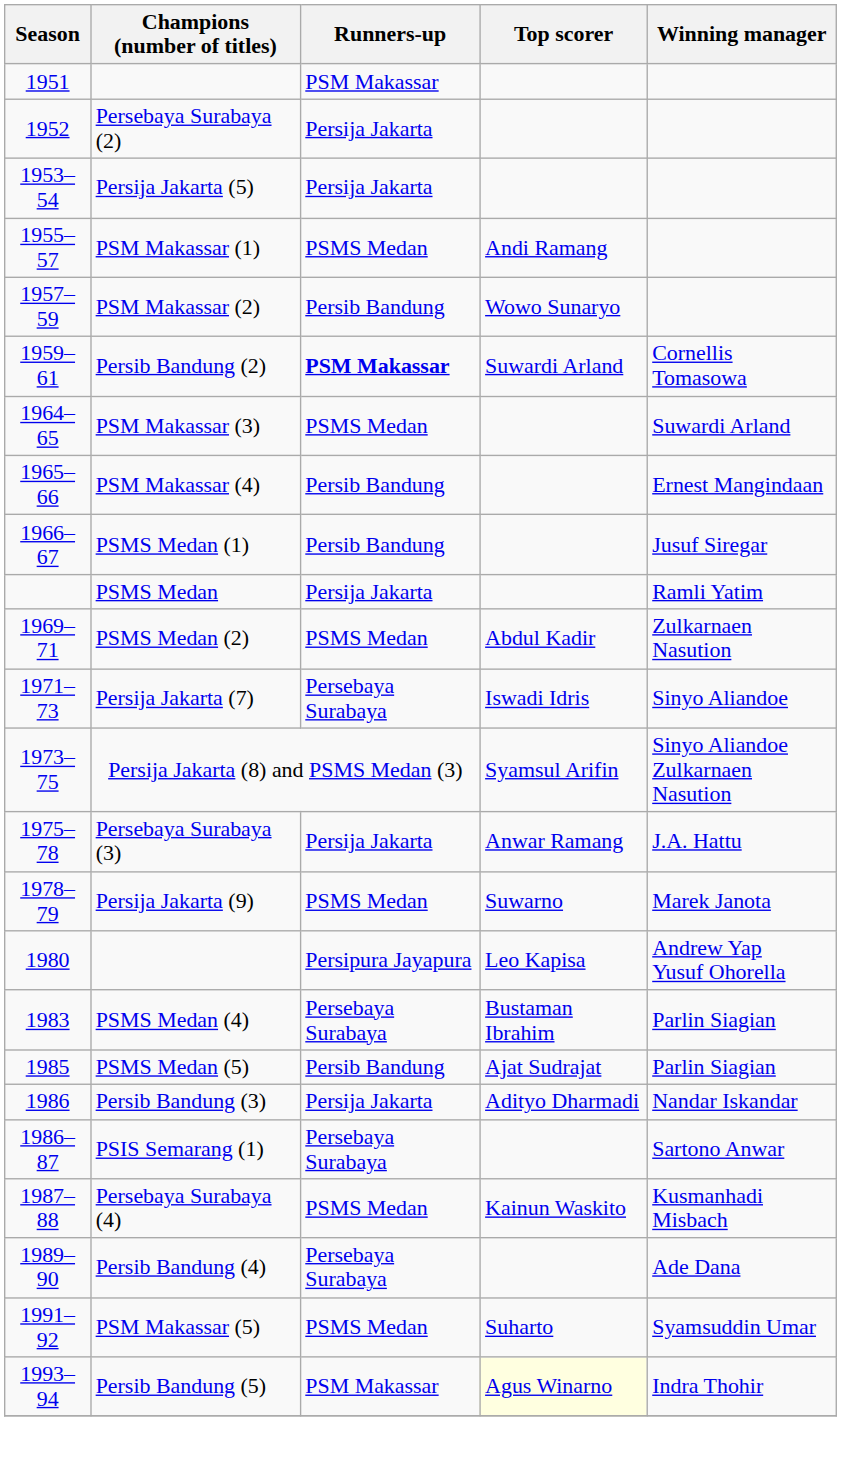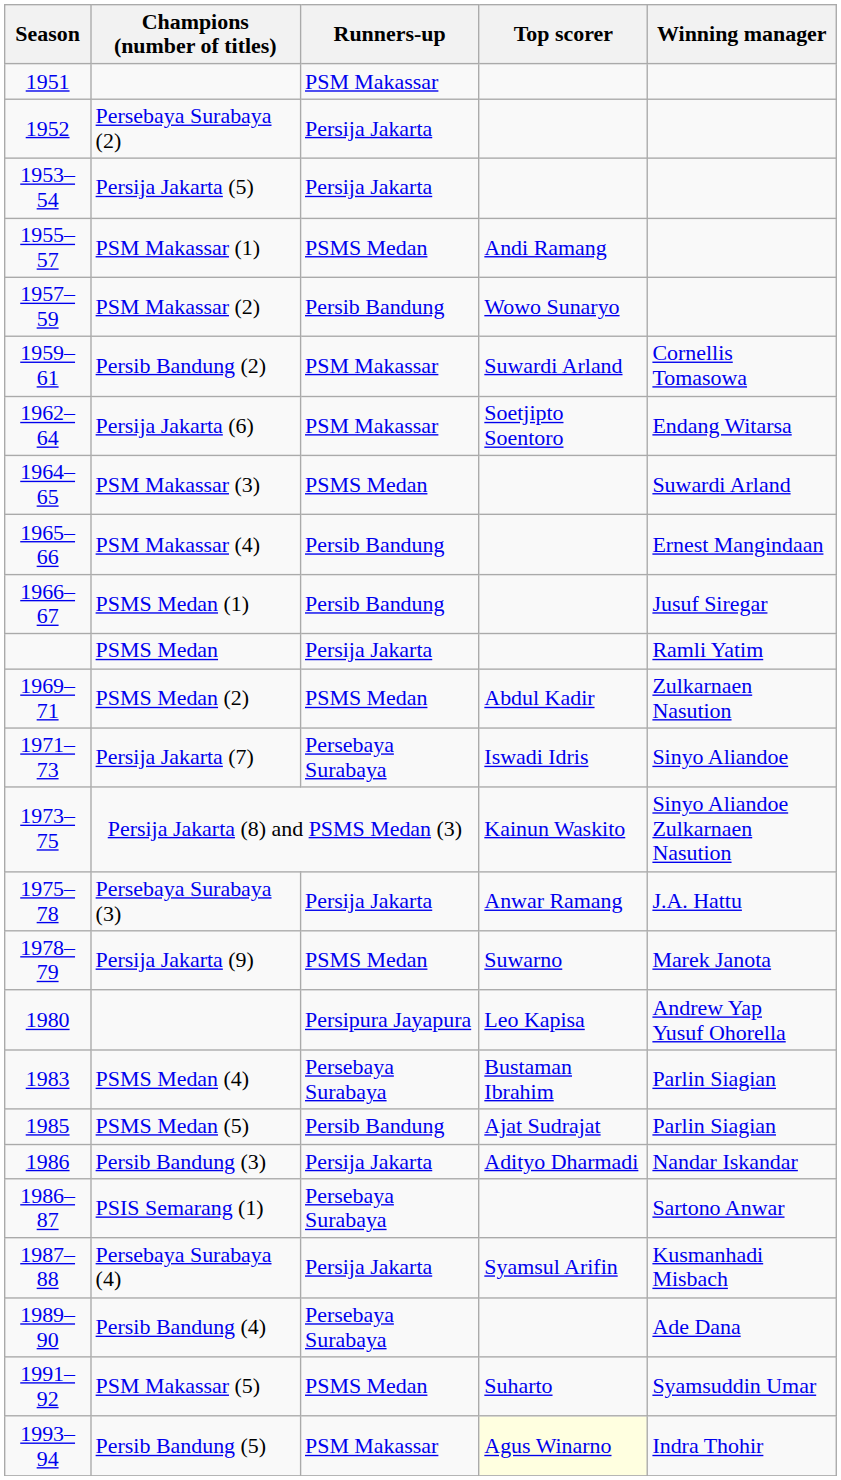Persib Bandung (2) | Runners-up: bold -> normal
+ row: 1962–64 | Persija Jakarta (6) | PSM Makassar | Soetjipto Soentoro | Endang Witarsa
Persija Jakarta (8) and PSMS Medan (3) | Top scorer: Syamsul Arifin -> Kainun Waskito
Persebaya Surabaya (4) | Runners-up: PSMS Medan -> Persija Jakarta
Persebaya Surabaya (4) | Top scorer: Kainun Waskito -> Syamsul Arifin
